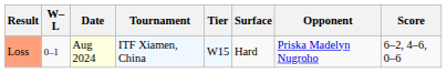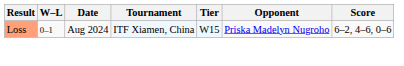- column: Surface | Hard
Loss | Date: lightyellow background -> no background
